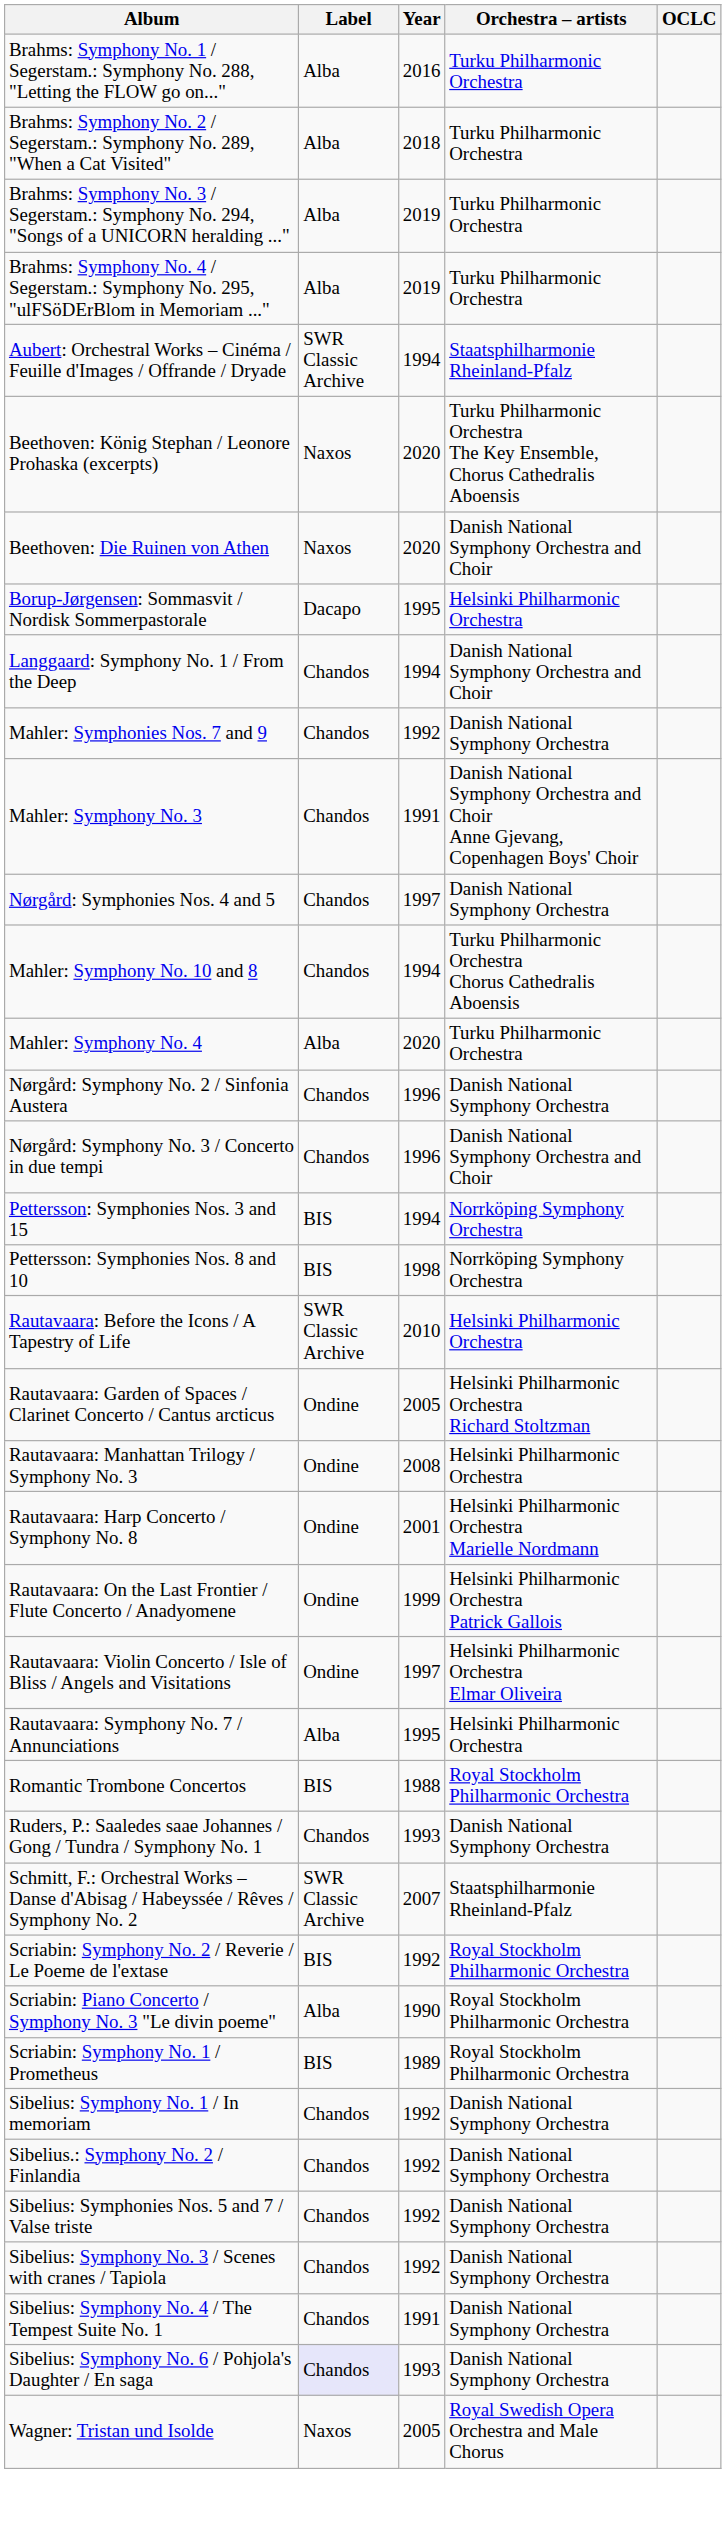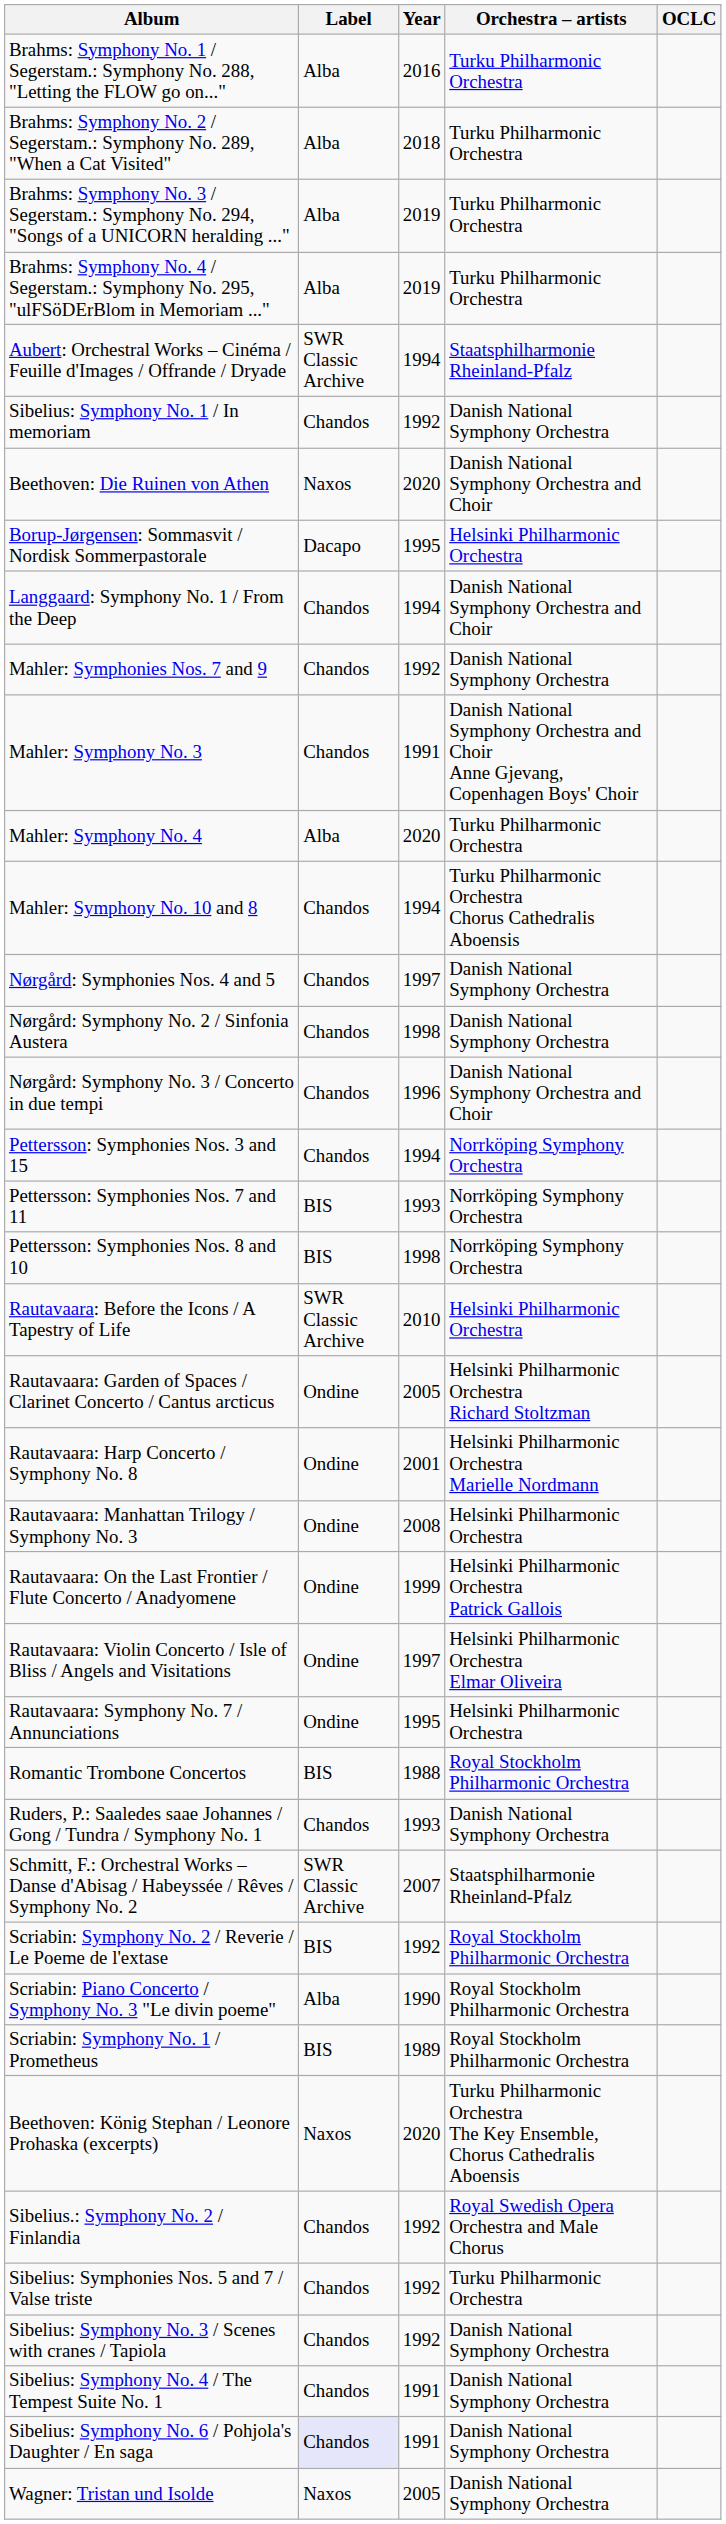rows swapped: Beethoven: König Stephan / Leonore Prohaska (excerpts) <-> Sibelius: Symphony No. 1 / In memoriam
rows swapped: Mahler: Symphony No. 4 <-> Nørgård: Symphonies Nos. 4 and 5
Nørgård: Symphony No. 2 / Sinfonia Austera | Year: 1996 -> 1998
Pettersson: Symphonies Nos. 3 and 15 | Label: BIS -> Chandos
+ row: Pettersson: Symphonies Nos. 7 and 11 | BIS | 1993 | Norrköping Symphony Orchestra
rows swapped: Rautavaara: Harp Concerto / Symphony No. 8 <-> Rautavaara: Manhattan Trilogy / Symphony No. 3
Rautavaara: Symphony No. 7 / Annunciations | Label: Alba -> Ondine
Sibelius.: Symphony No. 2 / Finlandia | Orchestra – artists: Danish National Symphony Orchestra -> Royal Swedish Opera Orchestra and Male Chorus
Sibelius: Symphonies Nos. 5 and 7 / Valse triste | Orchestra – artists: Danish National Symphony Orchestra -> Turku Philharmonic Orchestra
Sibelius: Symphony No. 6 / Pohjola's Daughter / En saga | Year: 1993 -> 1991
Wagner: Tristan und Isolde | Orchestra – artists: Royal Swedish Opera Orchestra and Male Chorus -> Danish National Symphony Orchestra
